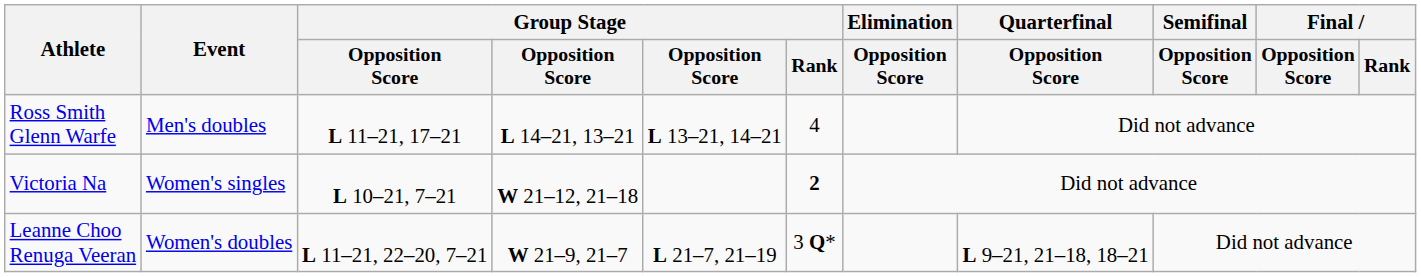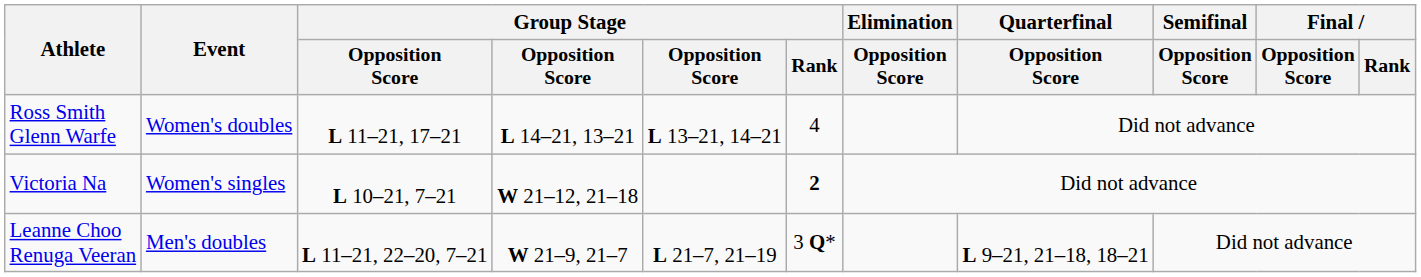Ross Smith Glenn Warfe | Event: Men's doubles -> Women's doubles
Leanne Choo Renuga Veeran | Event: Women's doubles -> Men's doubles
